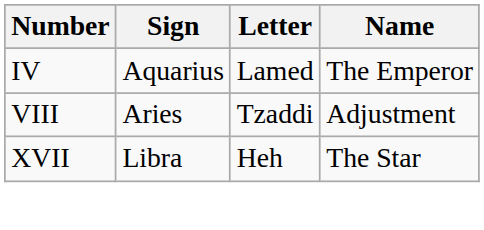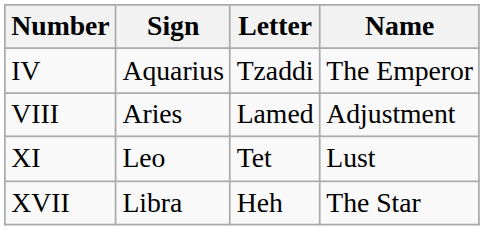IV | Letter: Lamed -> Tzaddi
VIII | Letter: Tzaddi -> Lamed
+ row: XI | Leo | Tet | Lust
